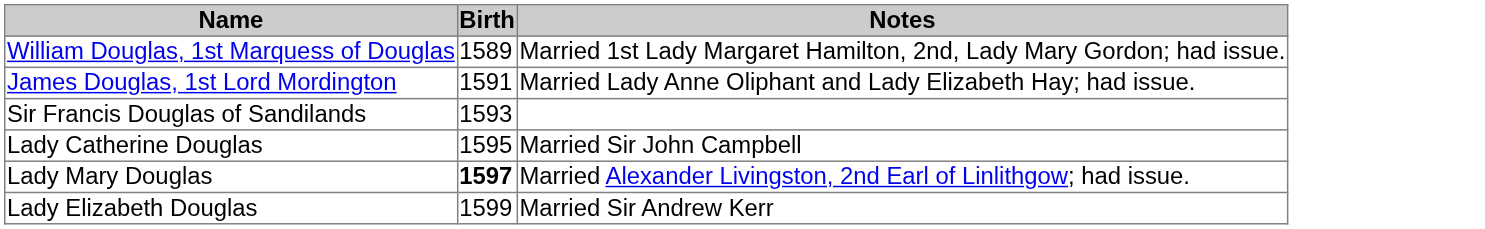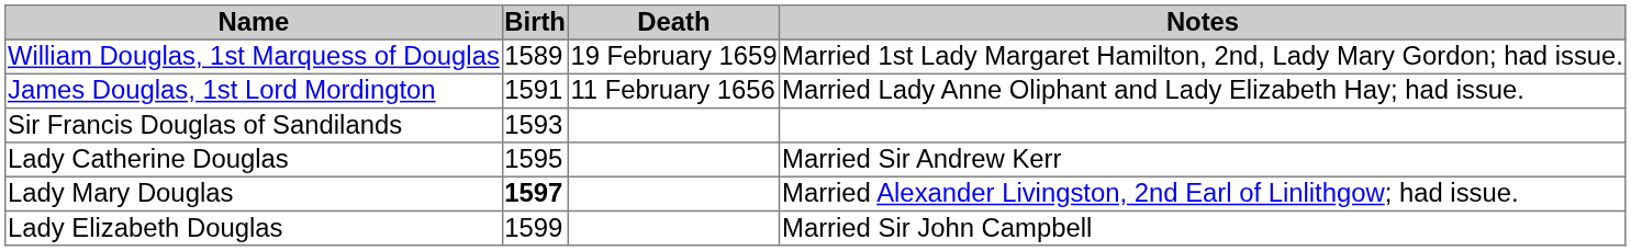+ column: Death | 19 February 1659 | 11 February 1656
Lady Catherine Douglas | Notes: Married Sir John Campbell -> Married Sir Andrew Kerr
Lady Elizabeth Douglas | Notes: Married Sir Andrew Kerr -> Married Sir John Campbell
